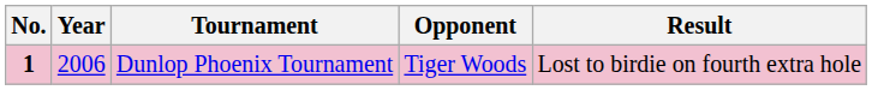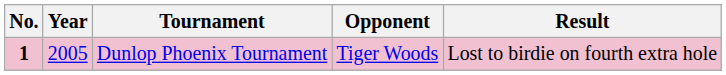Dunlop Phoenix Tournament | Year: 2006 -> 2005
